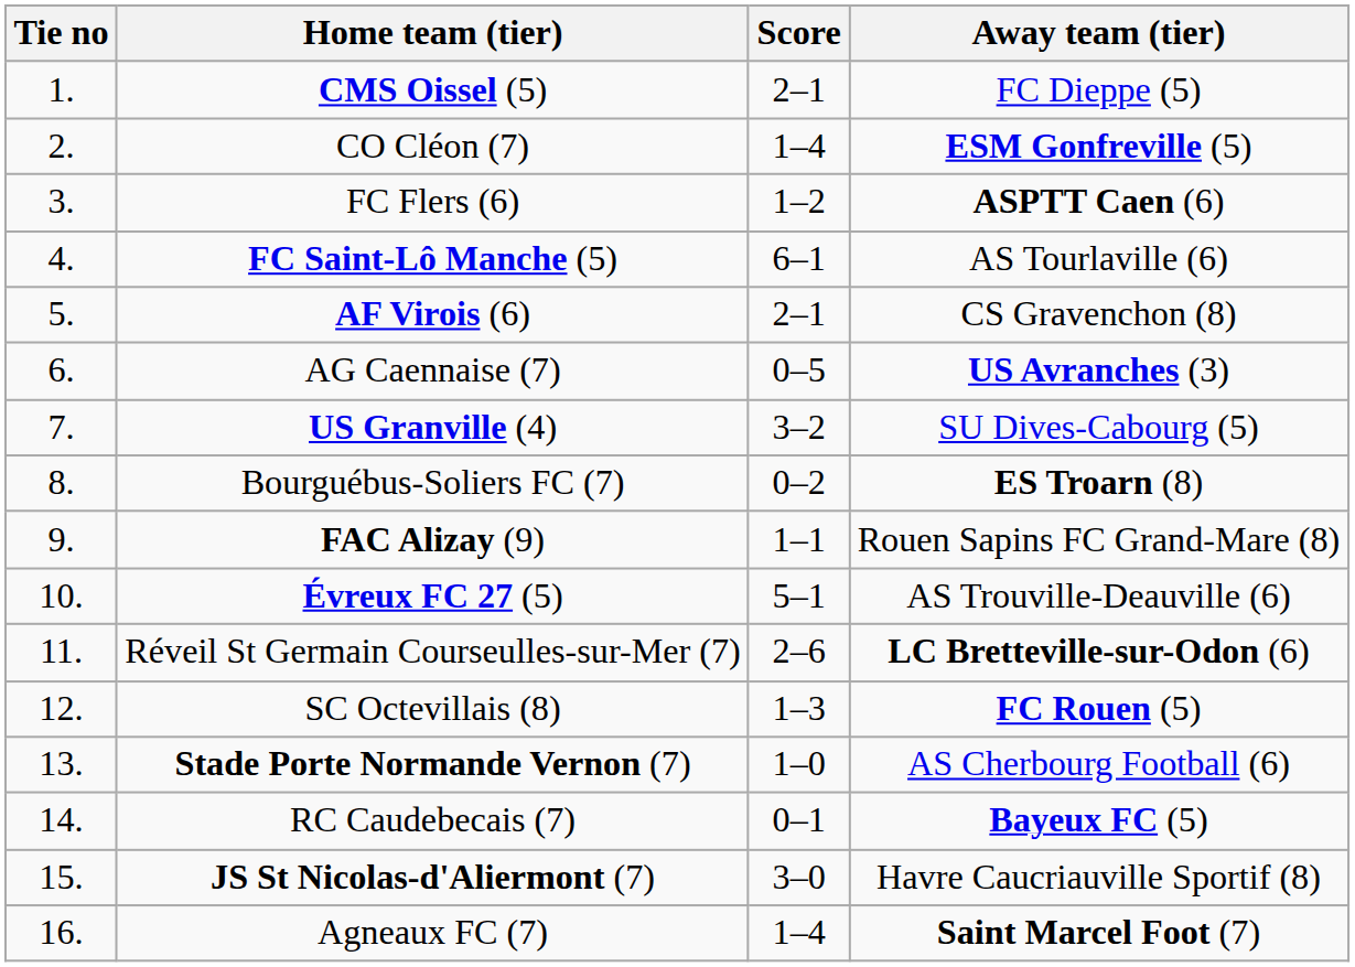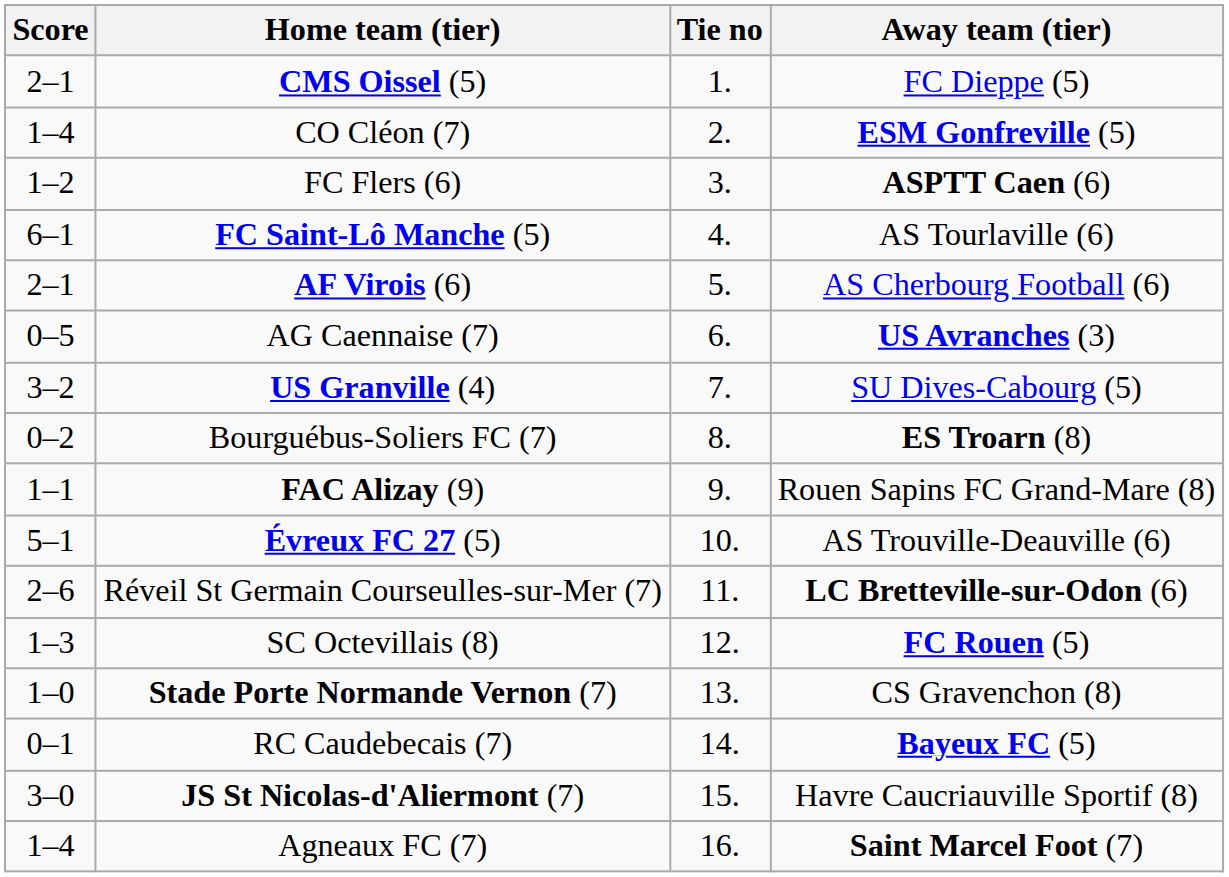columns swapped: Tie no <-> Score
AF Virois (6) | Away team (tier): CS Gravenchon (8) -> AS Cherbourg Football (6)
Stade Porte Normande Vernon (7) | Away team (tier): AS Cherbourg Football (6) -> CS Gravenchon (8)
